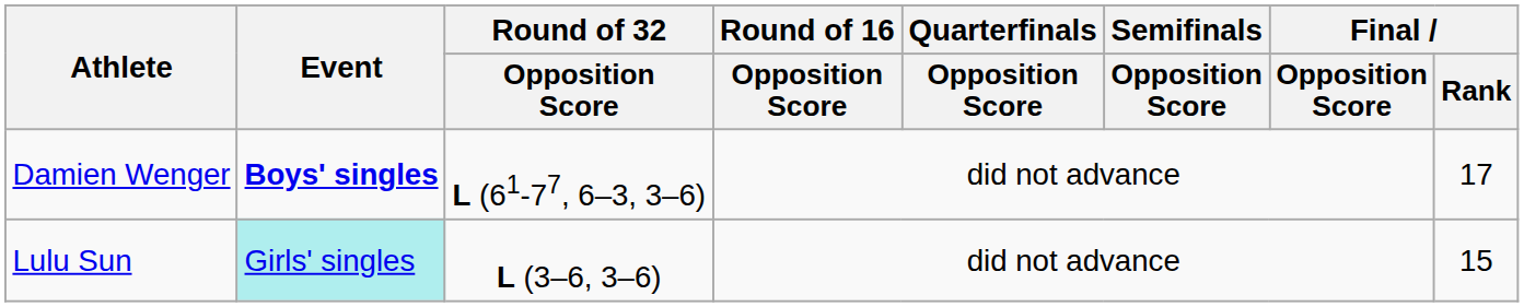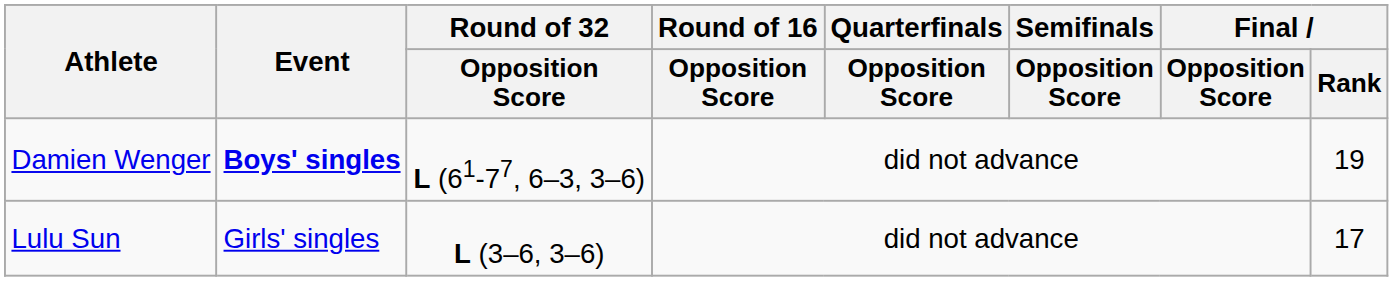Damien Wenger | Final / Rank: 17 -> 19
Lulu Sun | Event: paleturquoise background -> no background
Lulu Sun | Final / Rank: 15 -> 17
